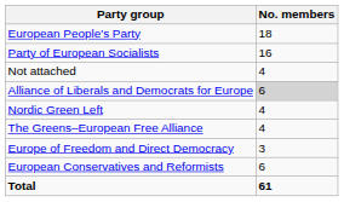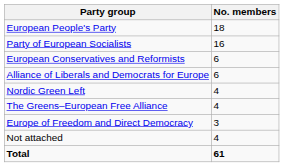rows swapped: European Conservatives and Reformists <-> Not attached
Alliance of Liberals and Democrats for Europe | No. members: lightgrey background -> no background
